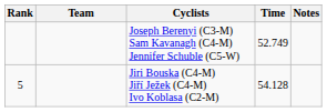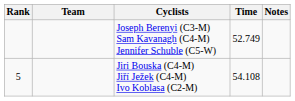Jiri Bouska (C4-M) Jiří Ježek (C4-M) Ivo Koblasa (C2-M) | Time: 54.128 -> 54.108
